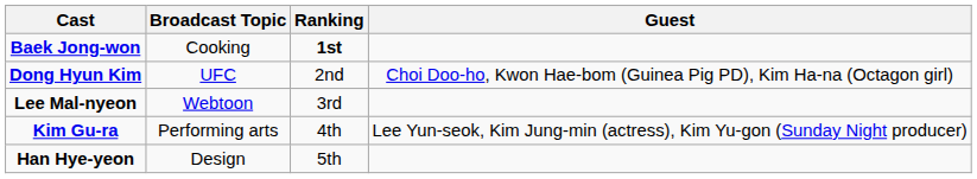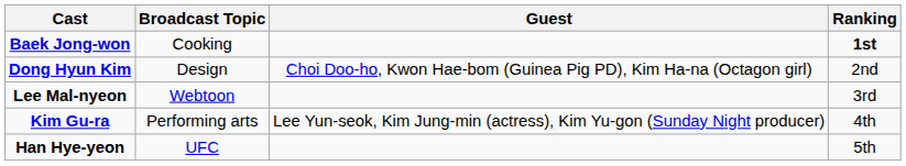columns swapped: Guest <-> Ranking
Dong Hyun Kim | Broadcast Topic: UFC -> Design
Han Hye-yeon | Broadcast Topic: Design -> UFC
